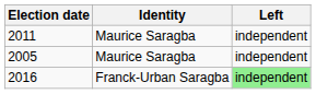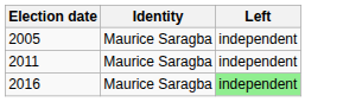rows swapped: 2005 <-> 2011
2016 | Identity: Franck-Urban Saragba -> Maurice Saragba
